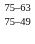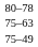+ row: 80–78
